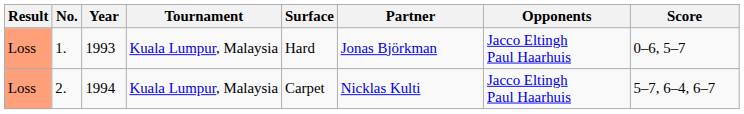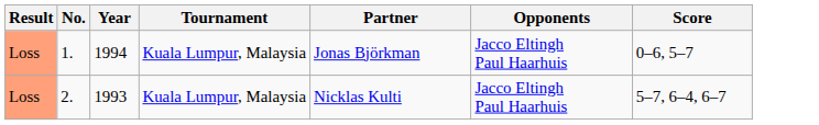- column: Surface | Hard | Carpet
1. | Year: 1993 -> 1994
2. | Year: 1994 -> 1993
